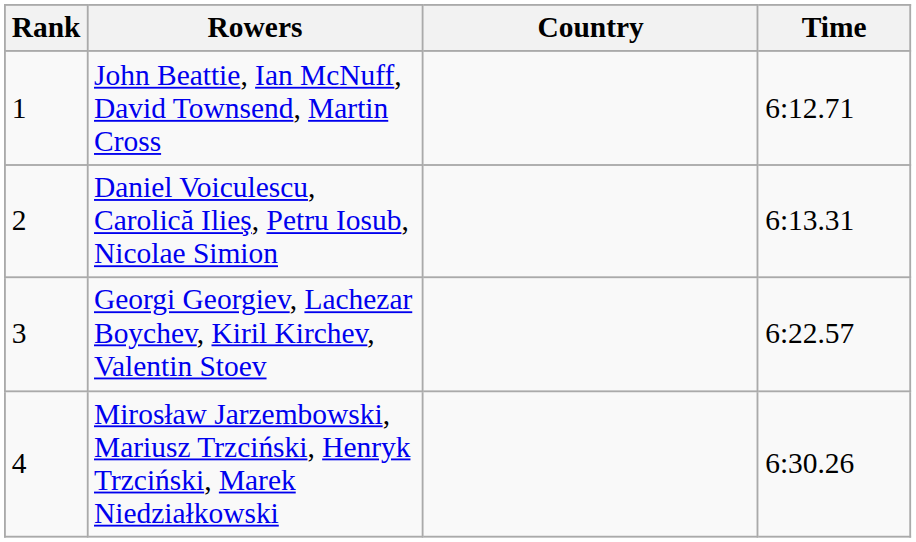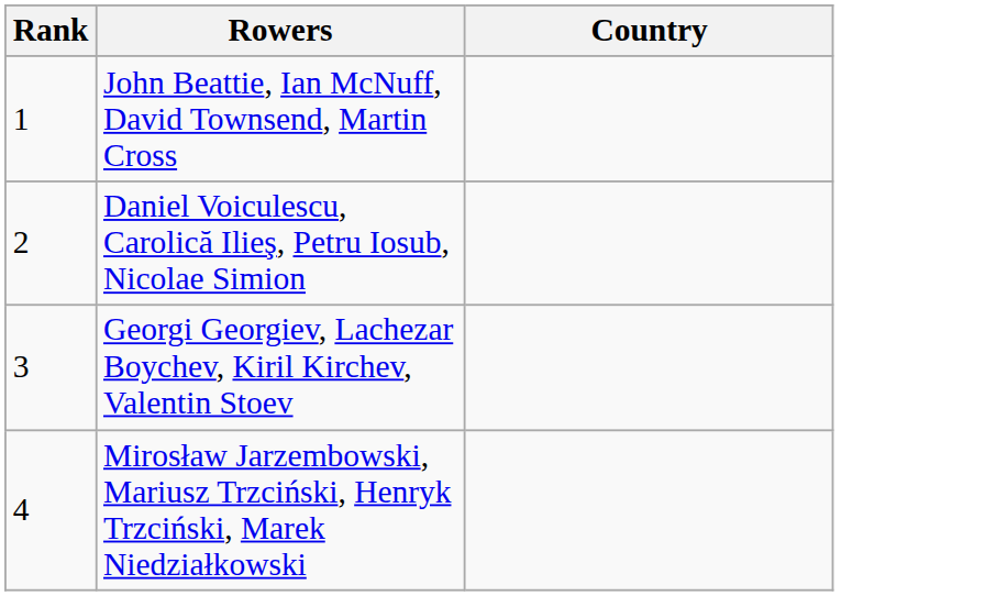- column: Time | 6:12.71 | 6:13.31 | 6:22.57 | 6:30.26
